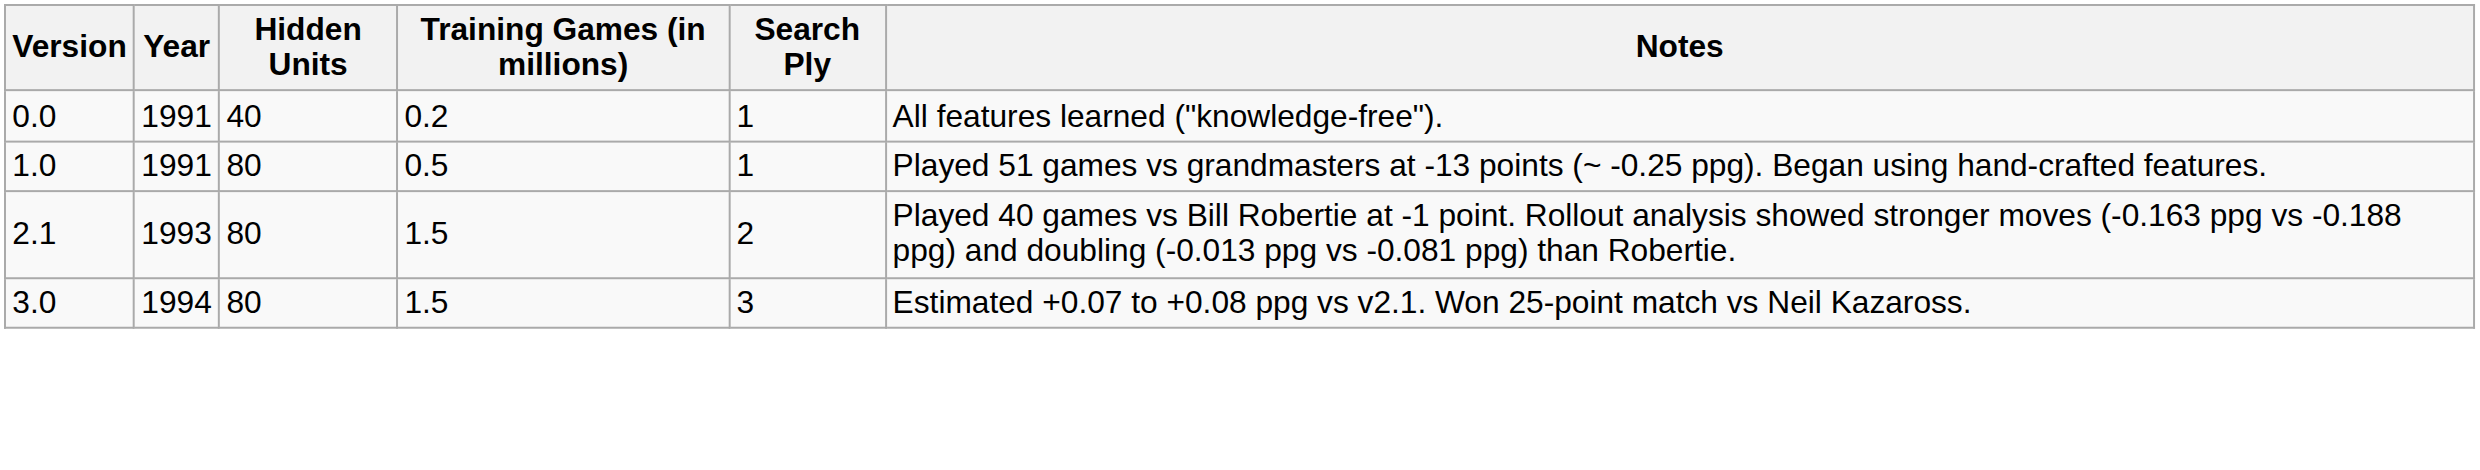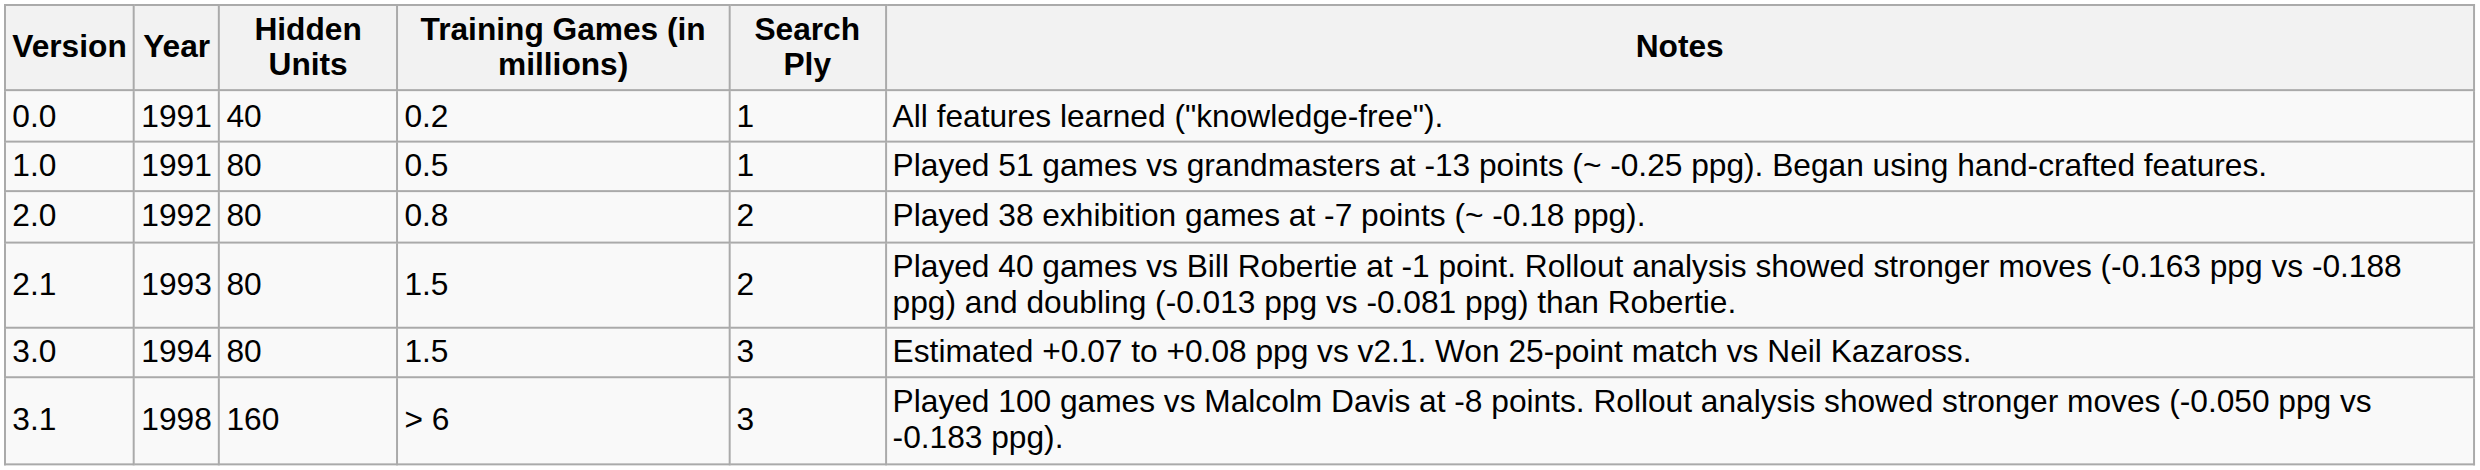+ row: 2.0 | 1992 | 80 | 0.8 | 2 | Played 38 exhibition games at -7 points (~ -0.18 ppg).
+ row: 3.1 | 1998 | 160 | > 6 | 3 | Played 100 games vs Malcolm Davis at -8 points. Rollout analysis showed stronger moves (-0.050 ppg vs -0.183 ppg).
